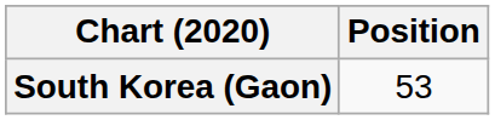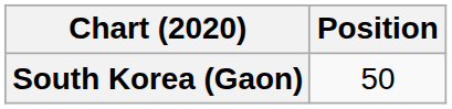South Korea (Gaon) | Position: 53 -> 50
